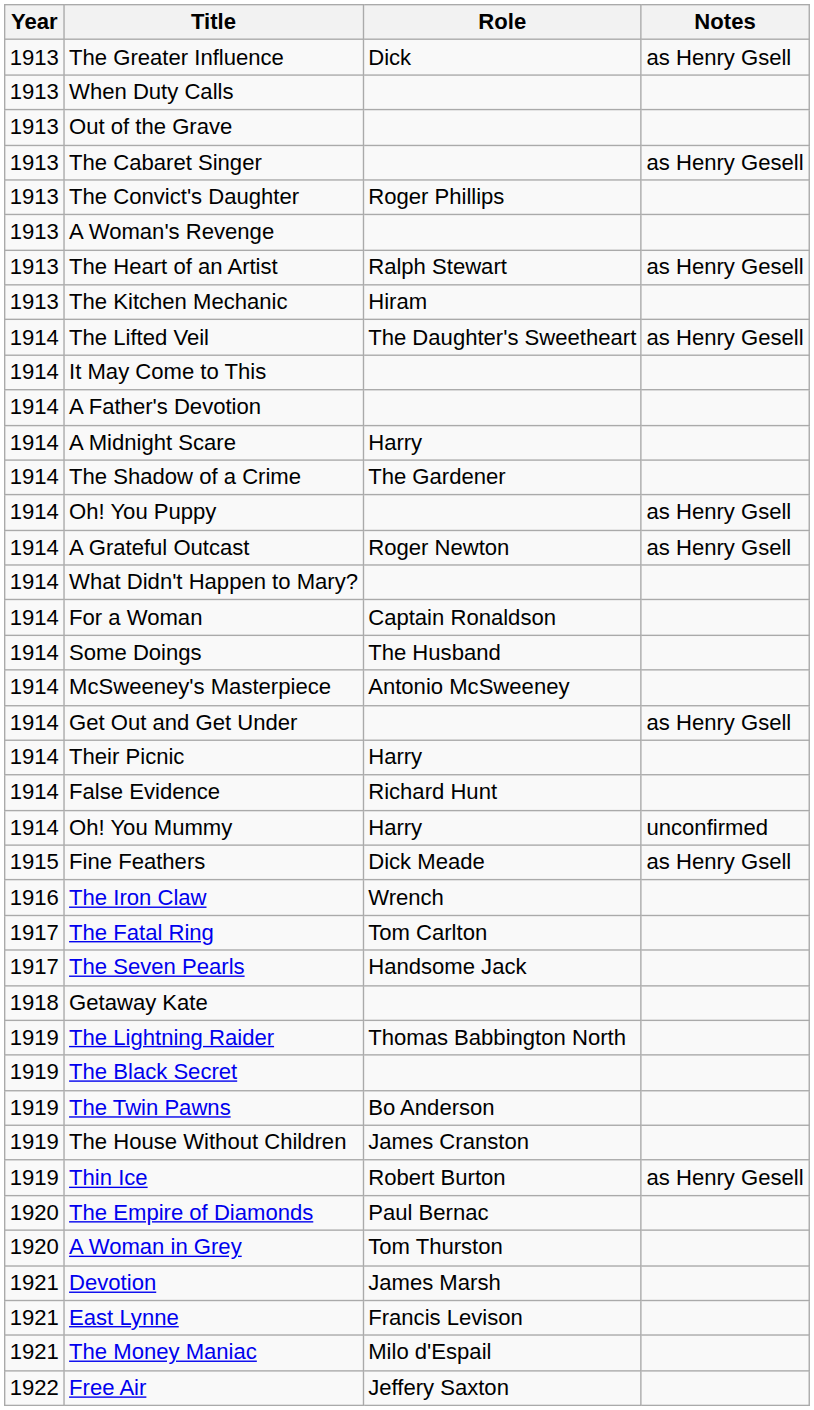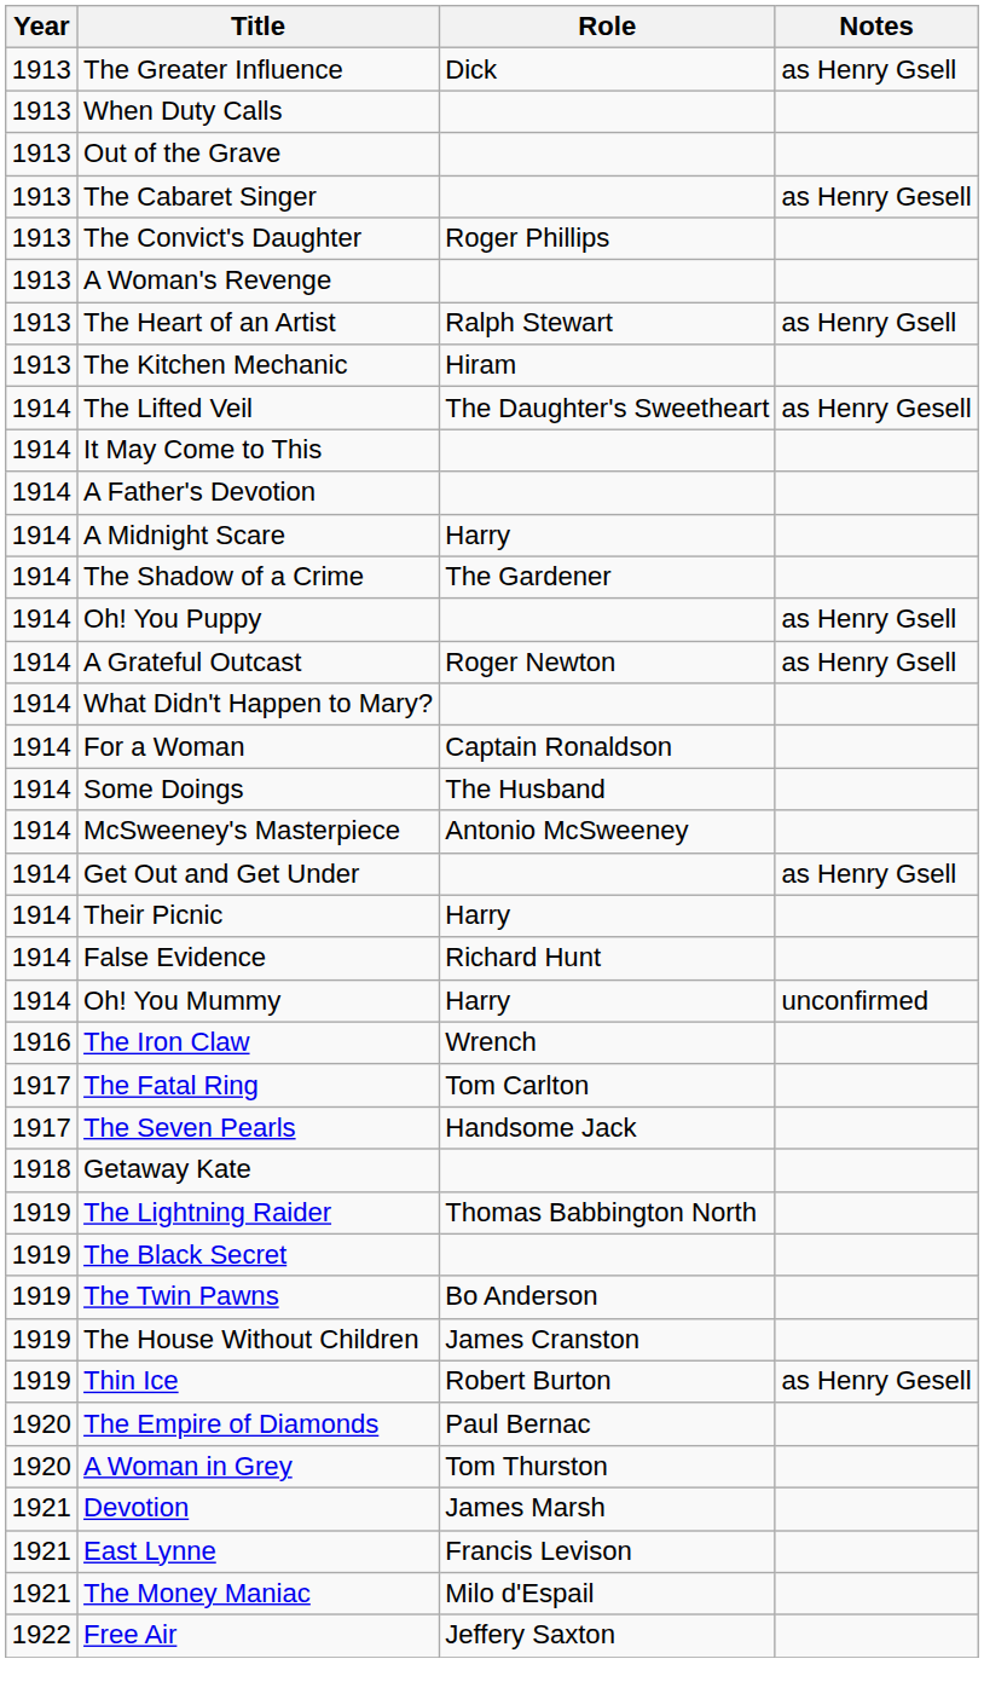The Heart of an Artist | Notes: as Henry Gesell -> as Henry Gsell
- row: 1915 | Fine Feathers | Dick Meade | as Henry Gsell
